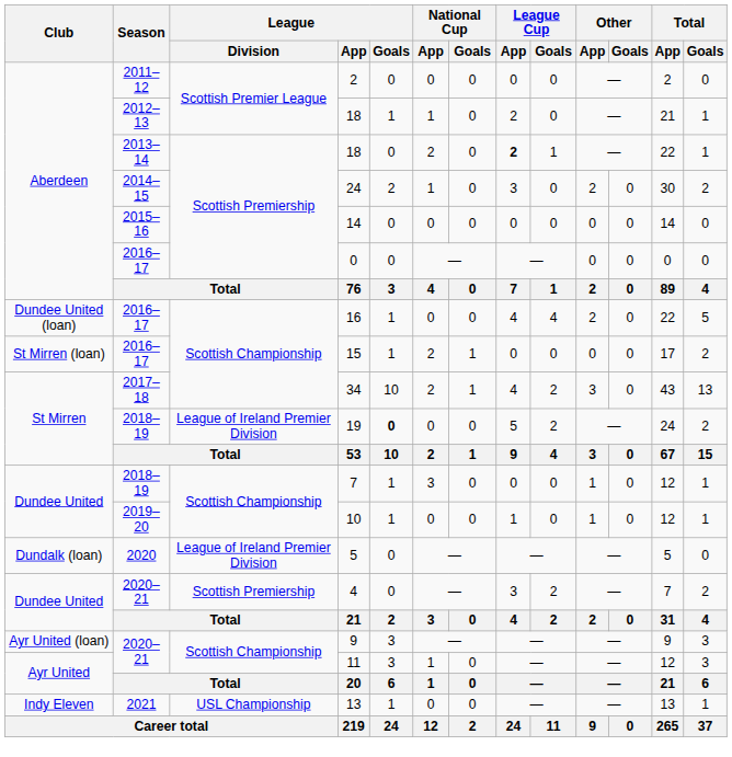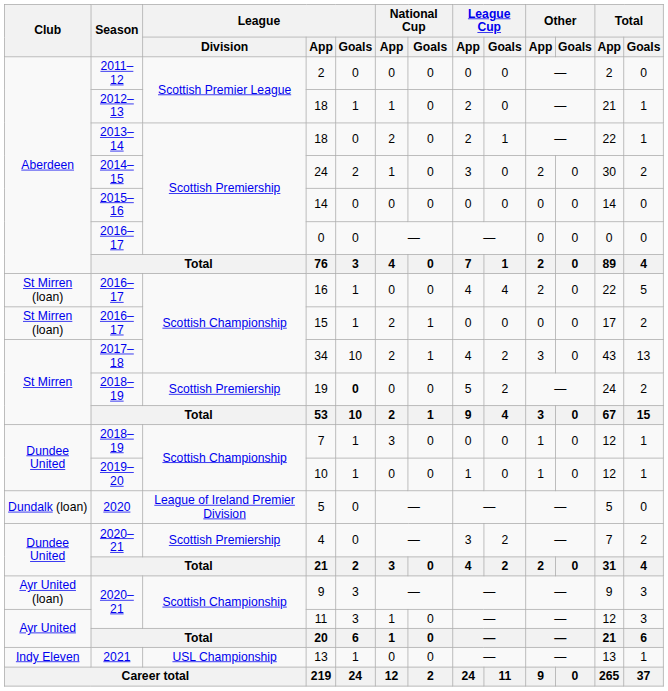2013–14 / 18 | League Cup / App: bold -> normal
16 | Club: Dundee United (loan) -> St Mirren (loan)
19 | League / Division: League of Ireland Premier Division -> Scottish Premiership
